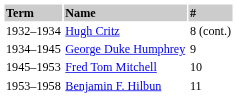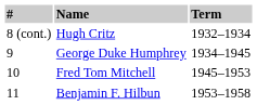columns swapped: # <-> Term
